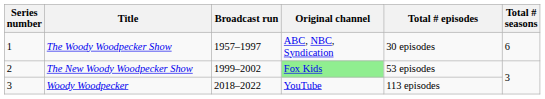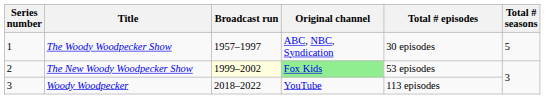The Woody Woodpecker Show | Total # seasons: 6 -> 5
The New Woody Woodpecker Show | Broadcast run: no background -> lightyellow background
